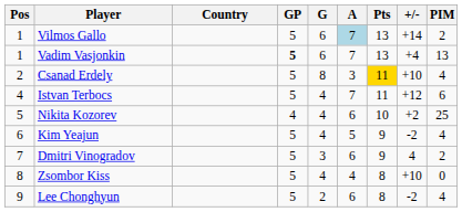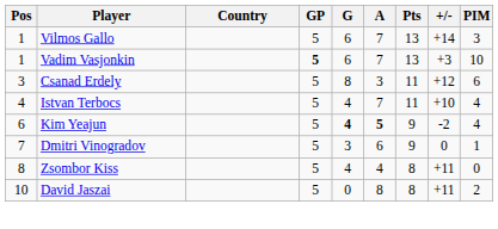Vilmos Gallo | A: lightblue background -> no background
Vilmos Gallo | PIM: 2 -> 3
Vadim Vasjonkin | +/-: +4 -> +3
Vadim Vasjonkin | PIM: 13 -> 10
Csanad Erdely | Pos: 2 -> 3
Csanad Erdely | Pts: gold background -> no background
Csanad Erdely | +/-: +10 -> +12
Csanad Erdely | PIM: 4 -> 6
Istvan Terbocs | +/-: +12 -> +10
Istvan Terbocs | PIM: 6 -> 4
- row: 5 | Nikita Kozorev | 4 | 4 | 6 | 10 | +2 | 25
Kim Yeajun | G: normal -> bold
Kim Yeajun | A: normal -> bold
Dmitri Vinogradov | +/-: 4 -> 0
Dmitri Vinogradov | PIM: 2 -> 1
Zsombor Kiss | +/-: +10 -> +11
- row: 9 | Lee Chonghyun | 5 | 2 | 6 | 8 | -2 | 4
+ row: 10 | David Jaszai | 5 | 0 | 8 | 8 | +11 | 2
